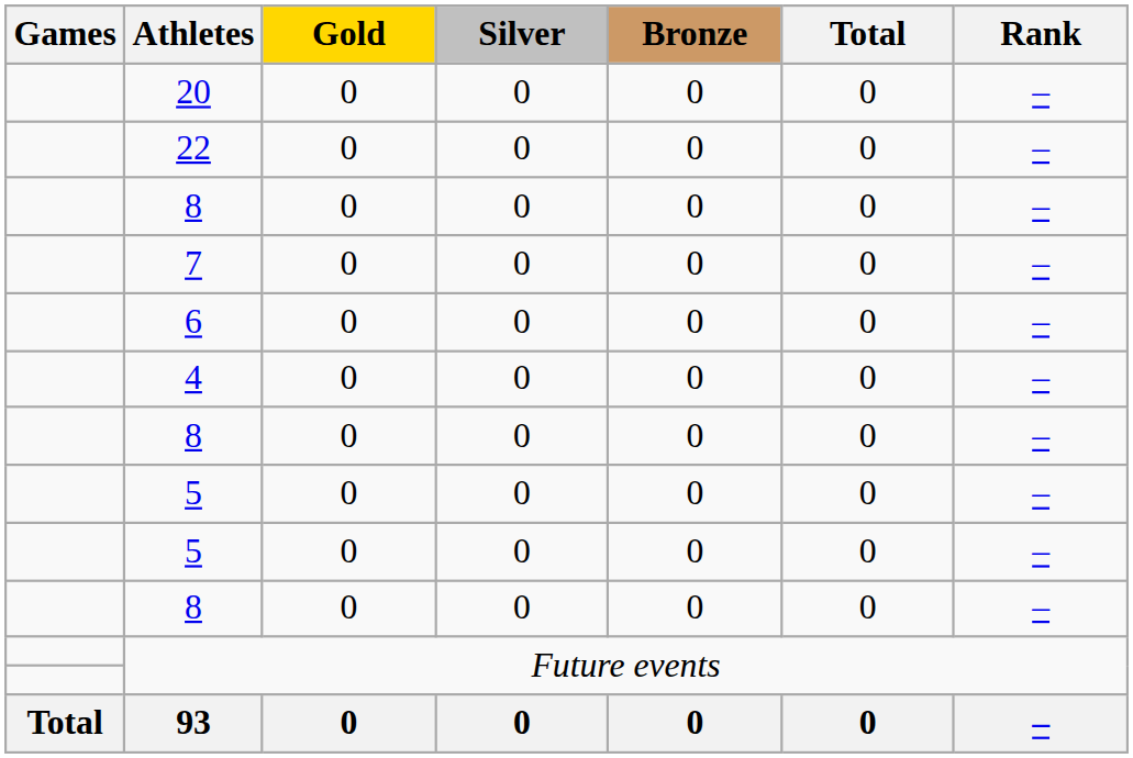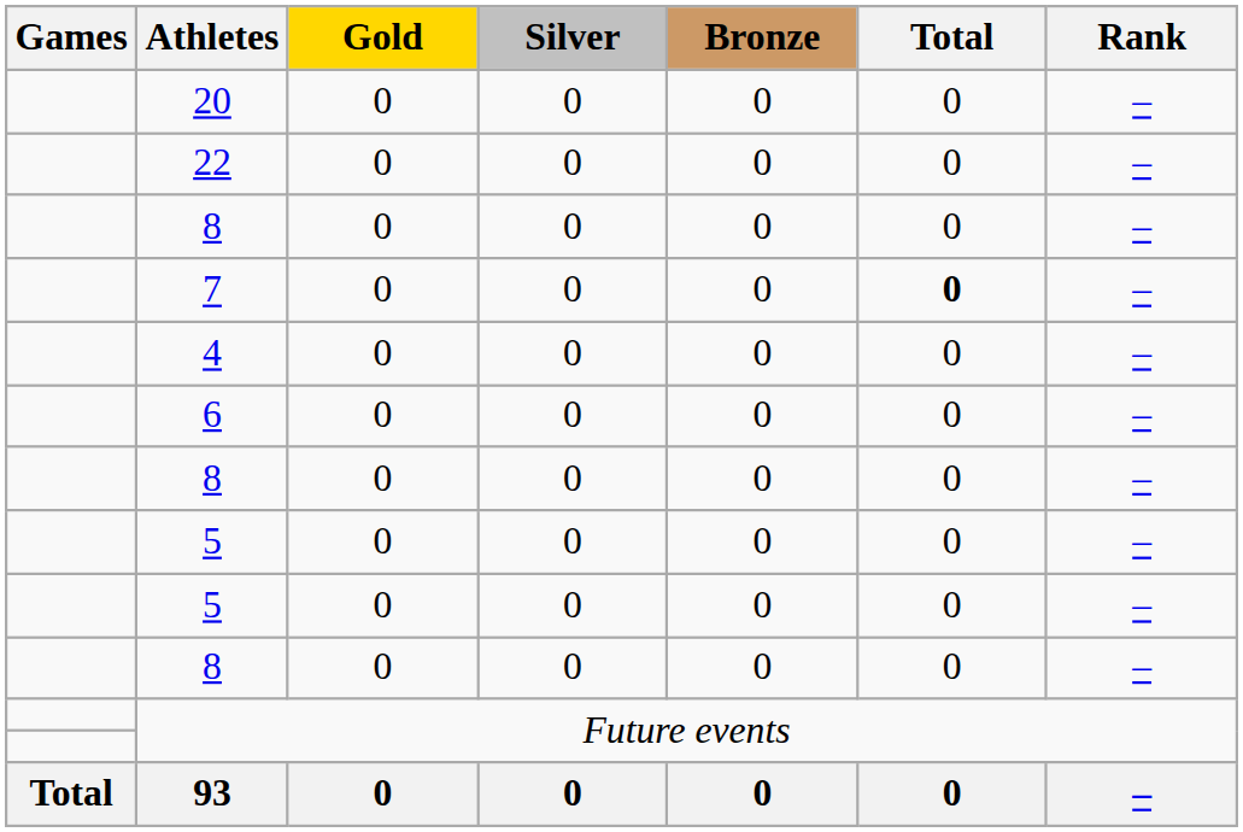7 | Total: normal -> bold
rows swapped: 4 <-> 6
